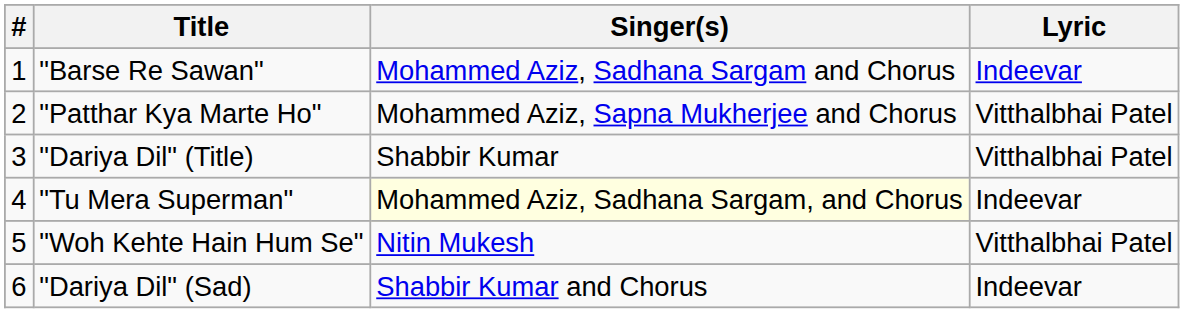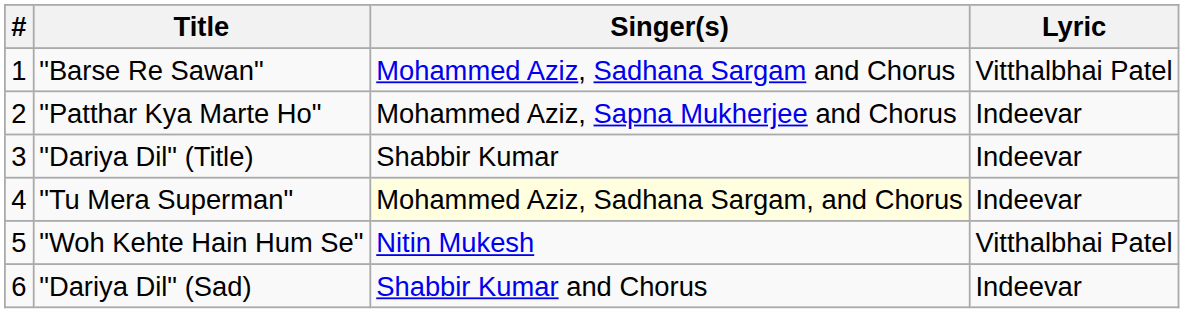"Barse Re Sawan" | Lyric: Indeevar -> Vitthalbhai Patel
"Patthar Kya Marte Ho" | Lyric: Vitthalbhai Patel -> Indeevar
"Dariya Dil" (Title) | Lyric: Vitthalbhai Patel -> Indeevar
